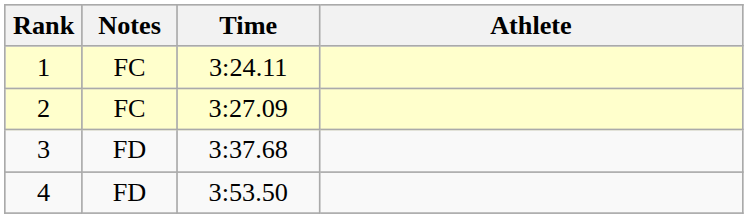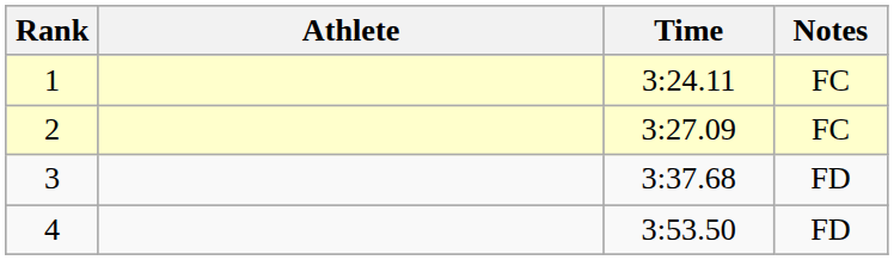columns swapped: Athlete <-> Notes
